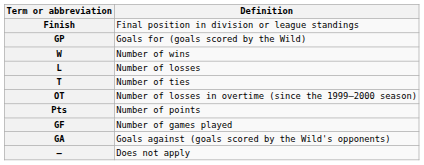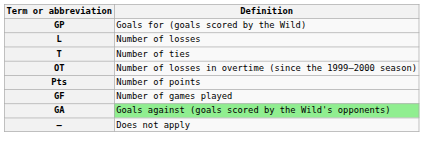- row: Finish | Final position in division or league standings
- row: W | Number of wins
GA | Definition: no background -> lightgreen background
